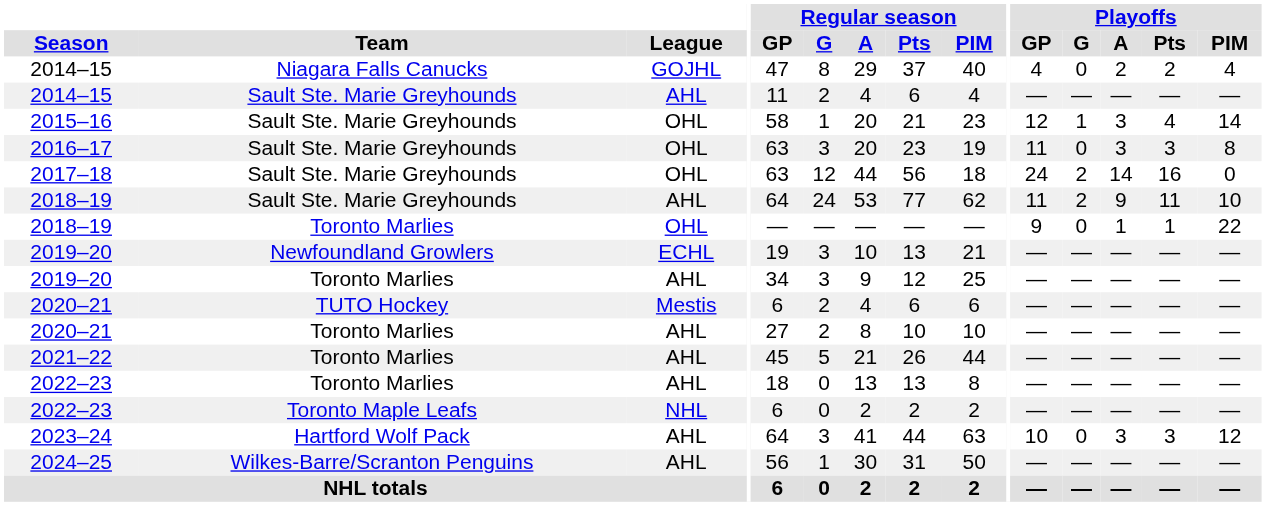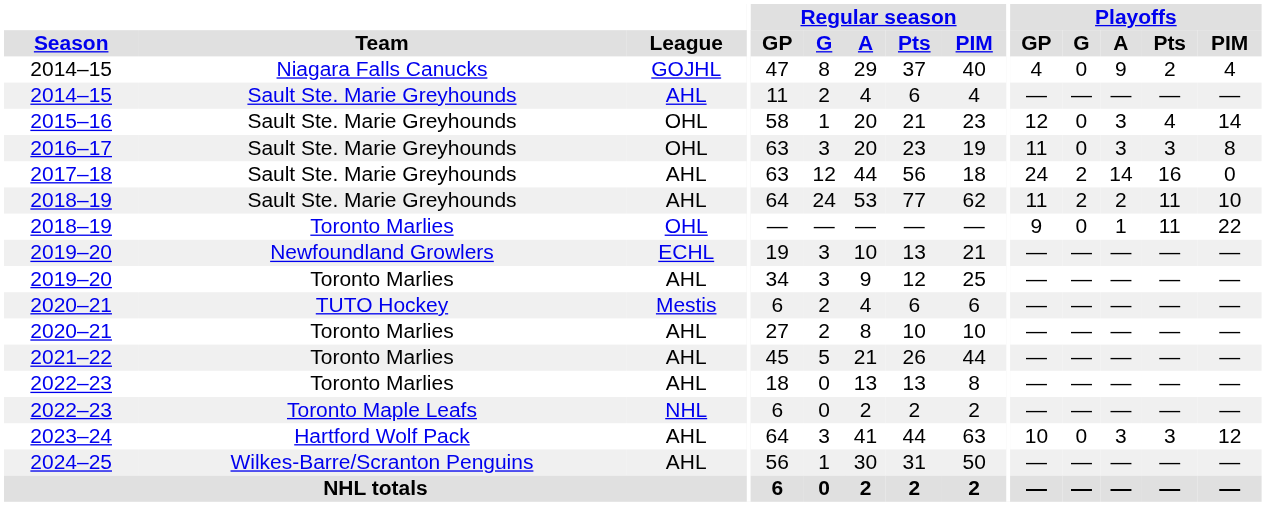2014–15 / Niagara Falls Canucks | Playoffs / A: 2 -> 9
2015–16 | Playoffs / G: 1 -> 0
2017–18 | League: OHL -> AHL
2018–19 / Sault Ste. Marie Greyhounds | Playoffs / A: 9 -> 2
2018–19 / Toronto Marlies | Playoffs / Pts: 1 -> 11
